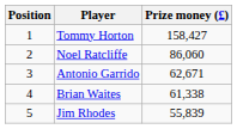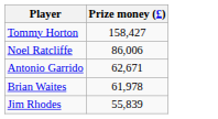- column: Position | 1 | 2 | 3 | 4 | 5
Noel Ratcliffe | Prize money (£): 86,060 -> 86,006
Brian Waites | Prize money (£): 61,338 -> 61,978
